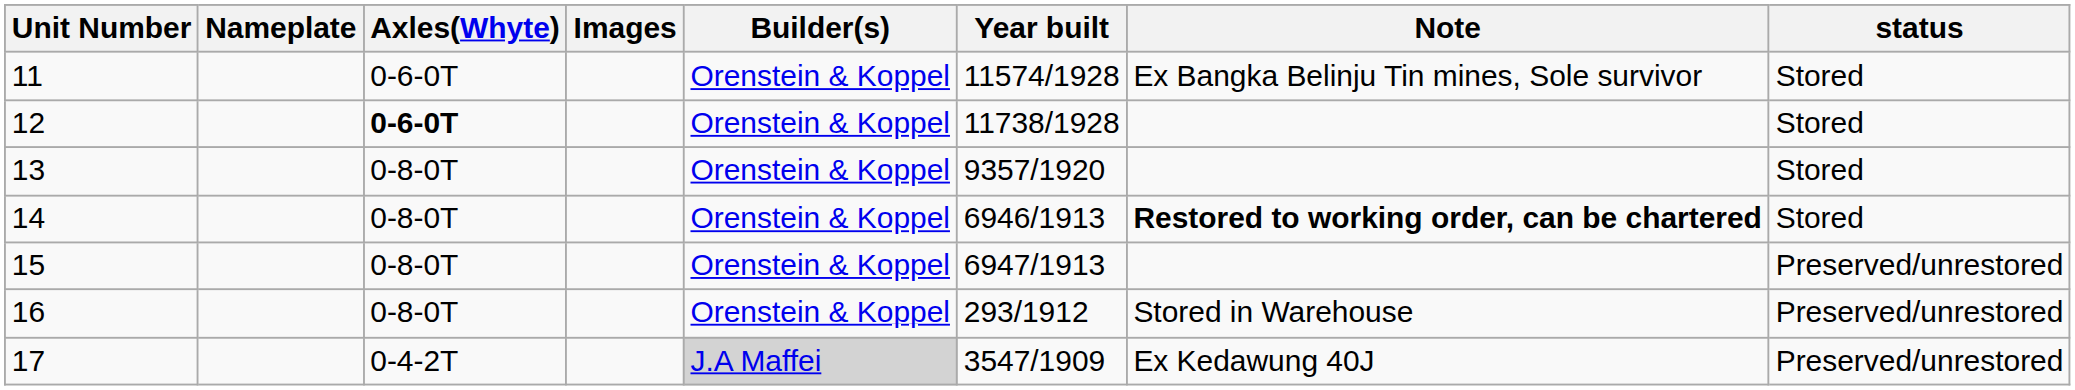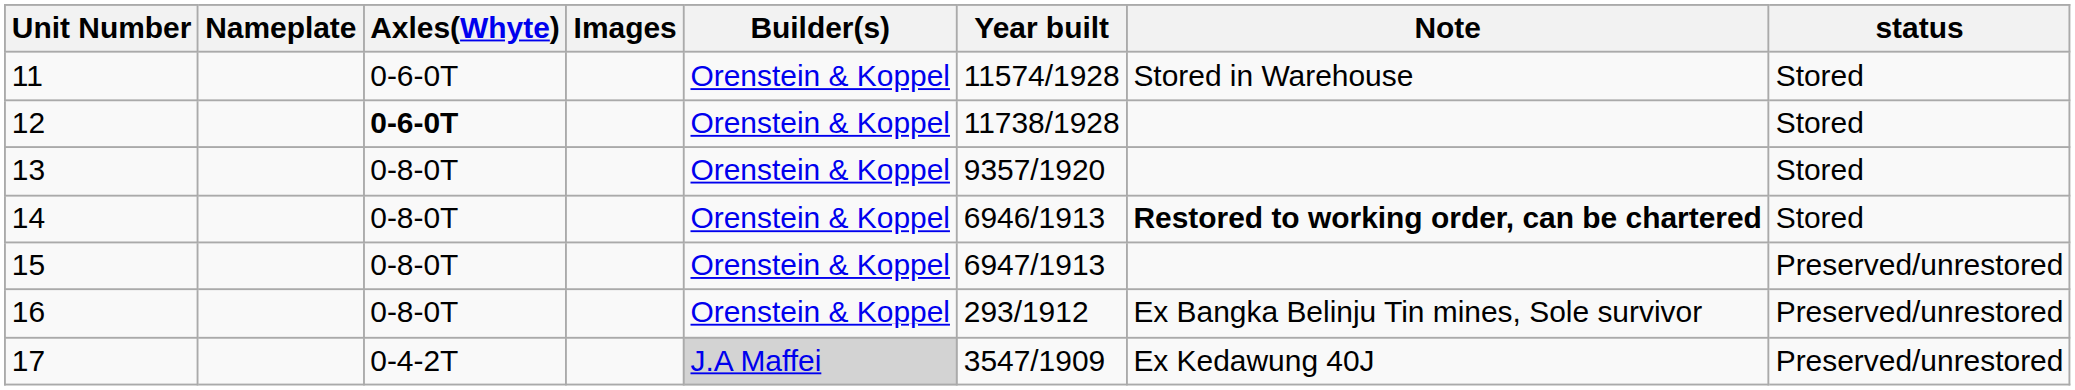11 | Note: Ex Bangka Belinju Tin mines, Sole survivor -> Stored in Warehouse
16 | Note: Stored in Warehouse -> Ex Bangka Belinju Tin mines, Sole survivor
